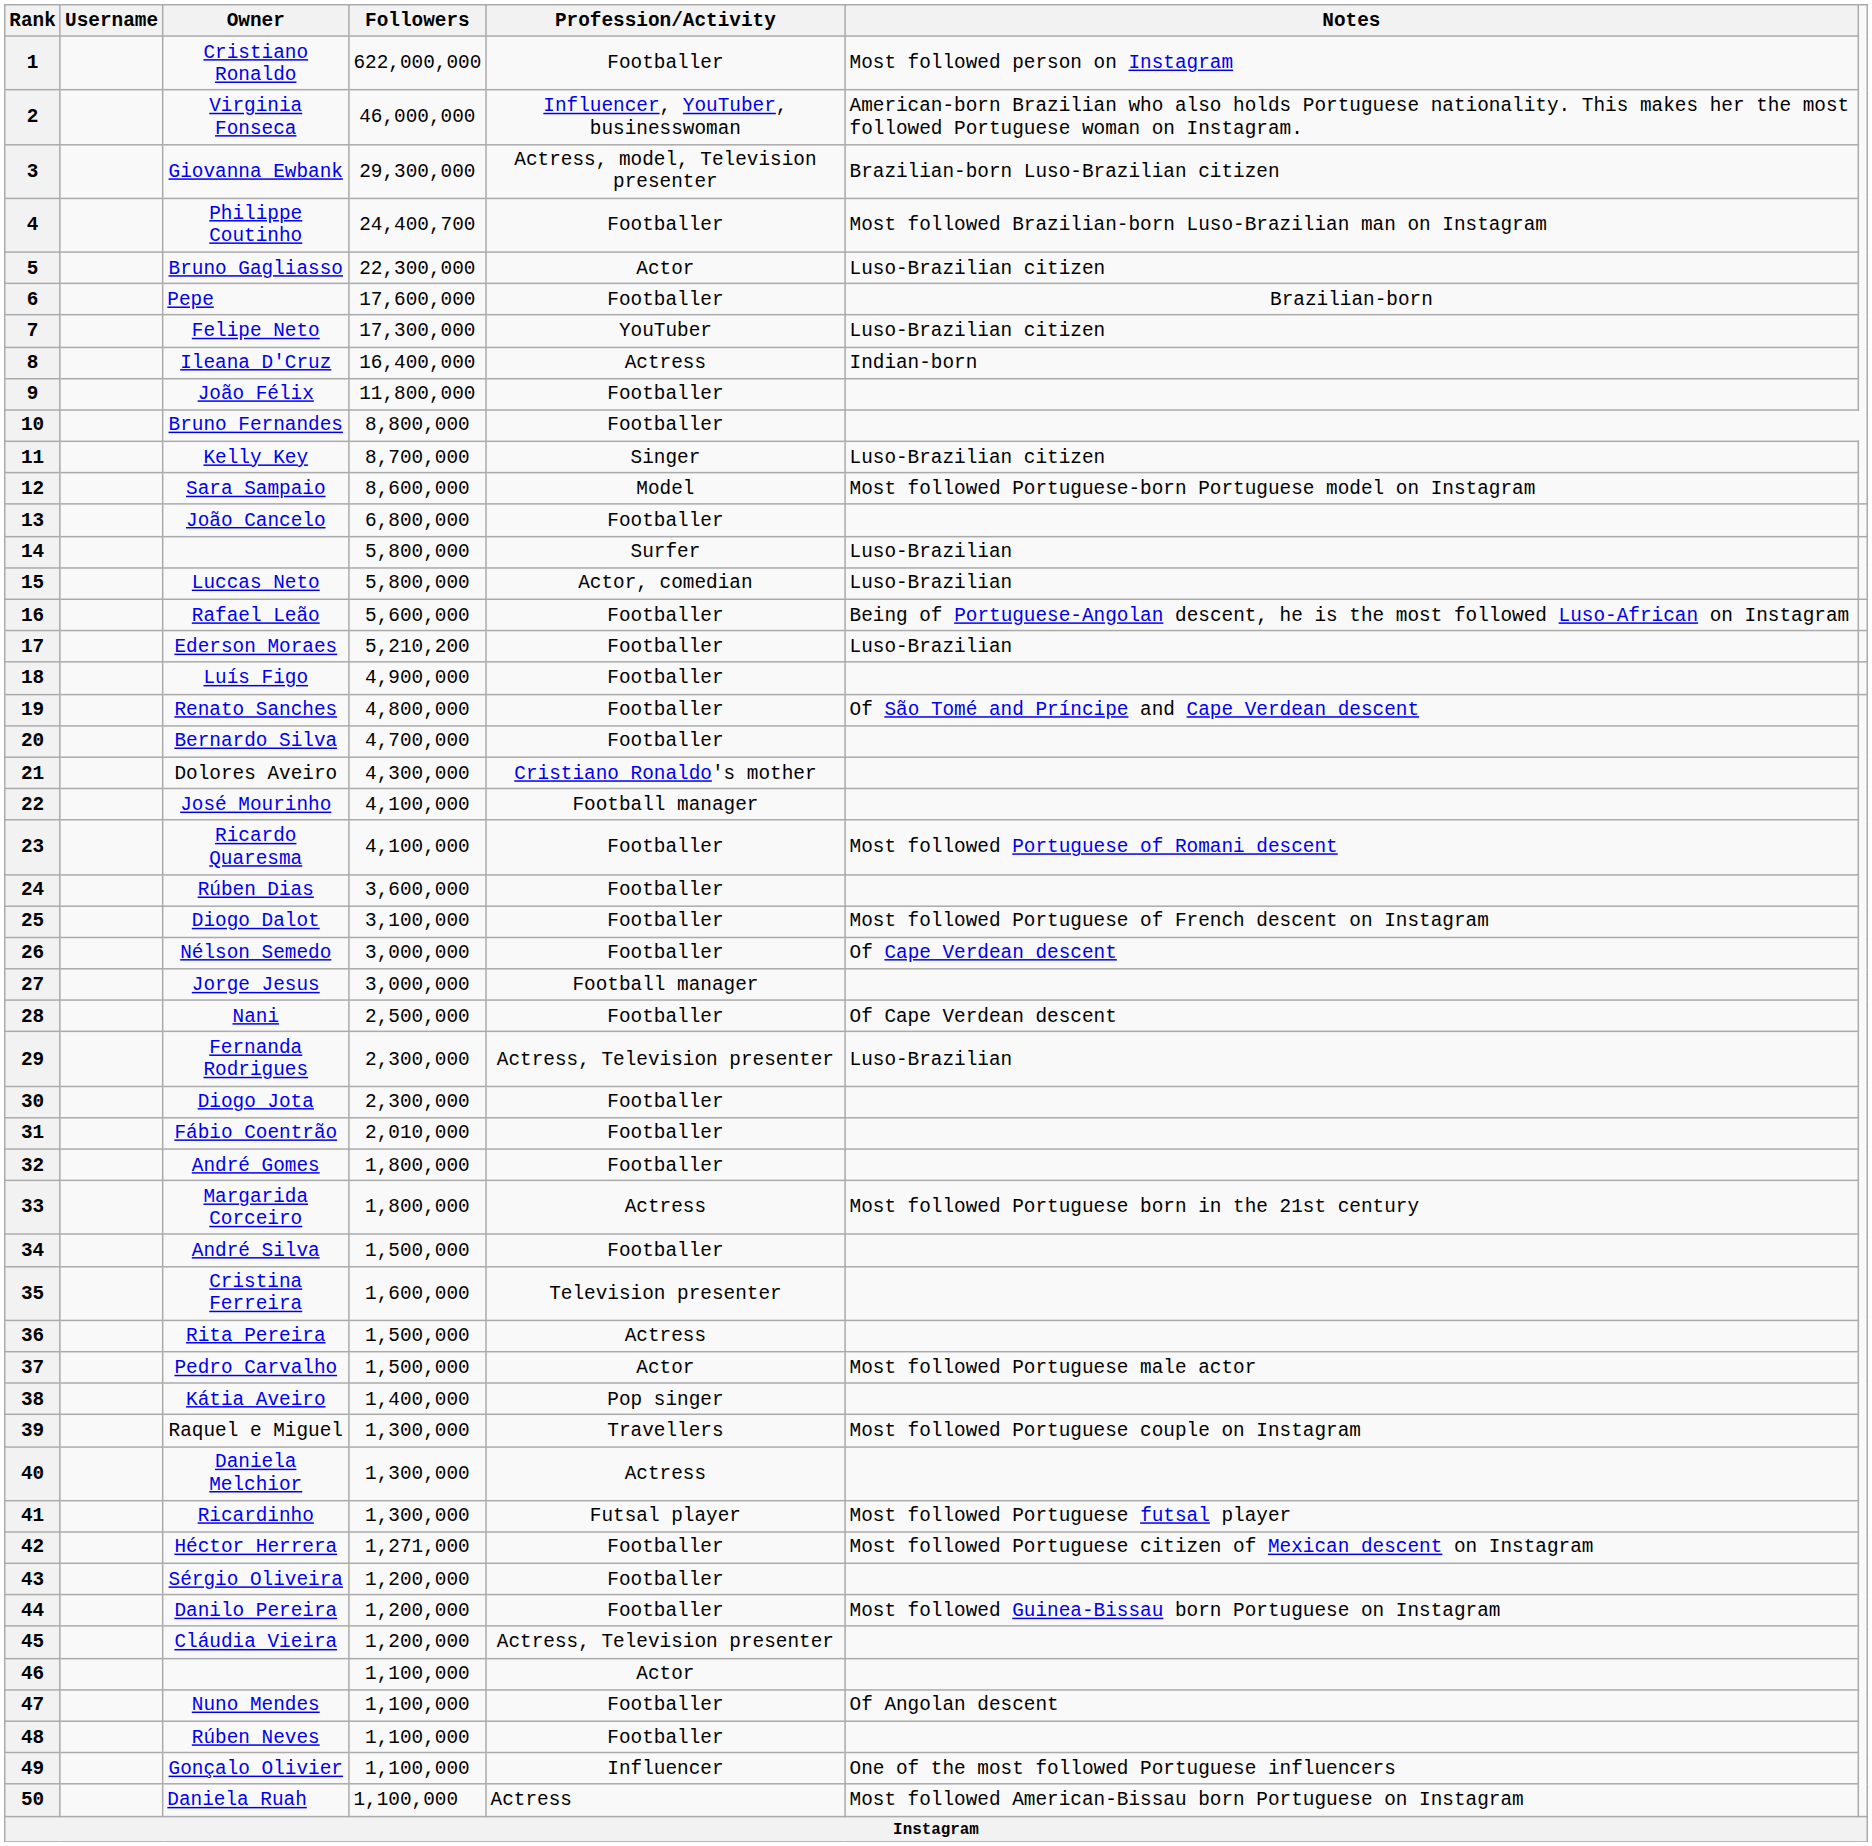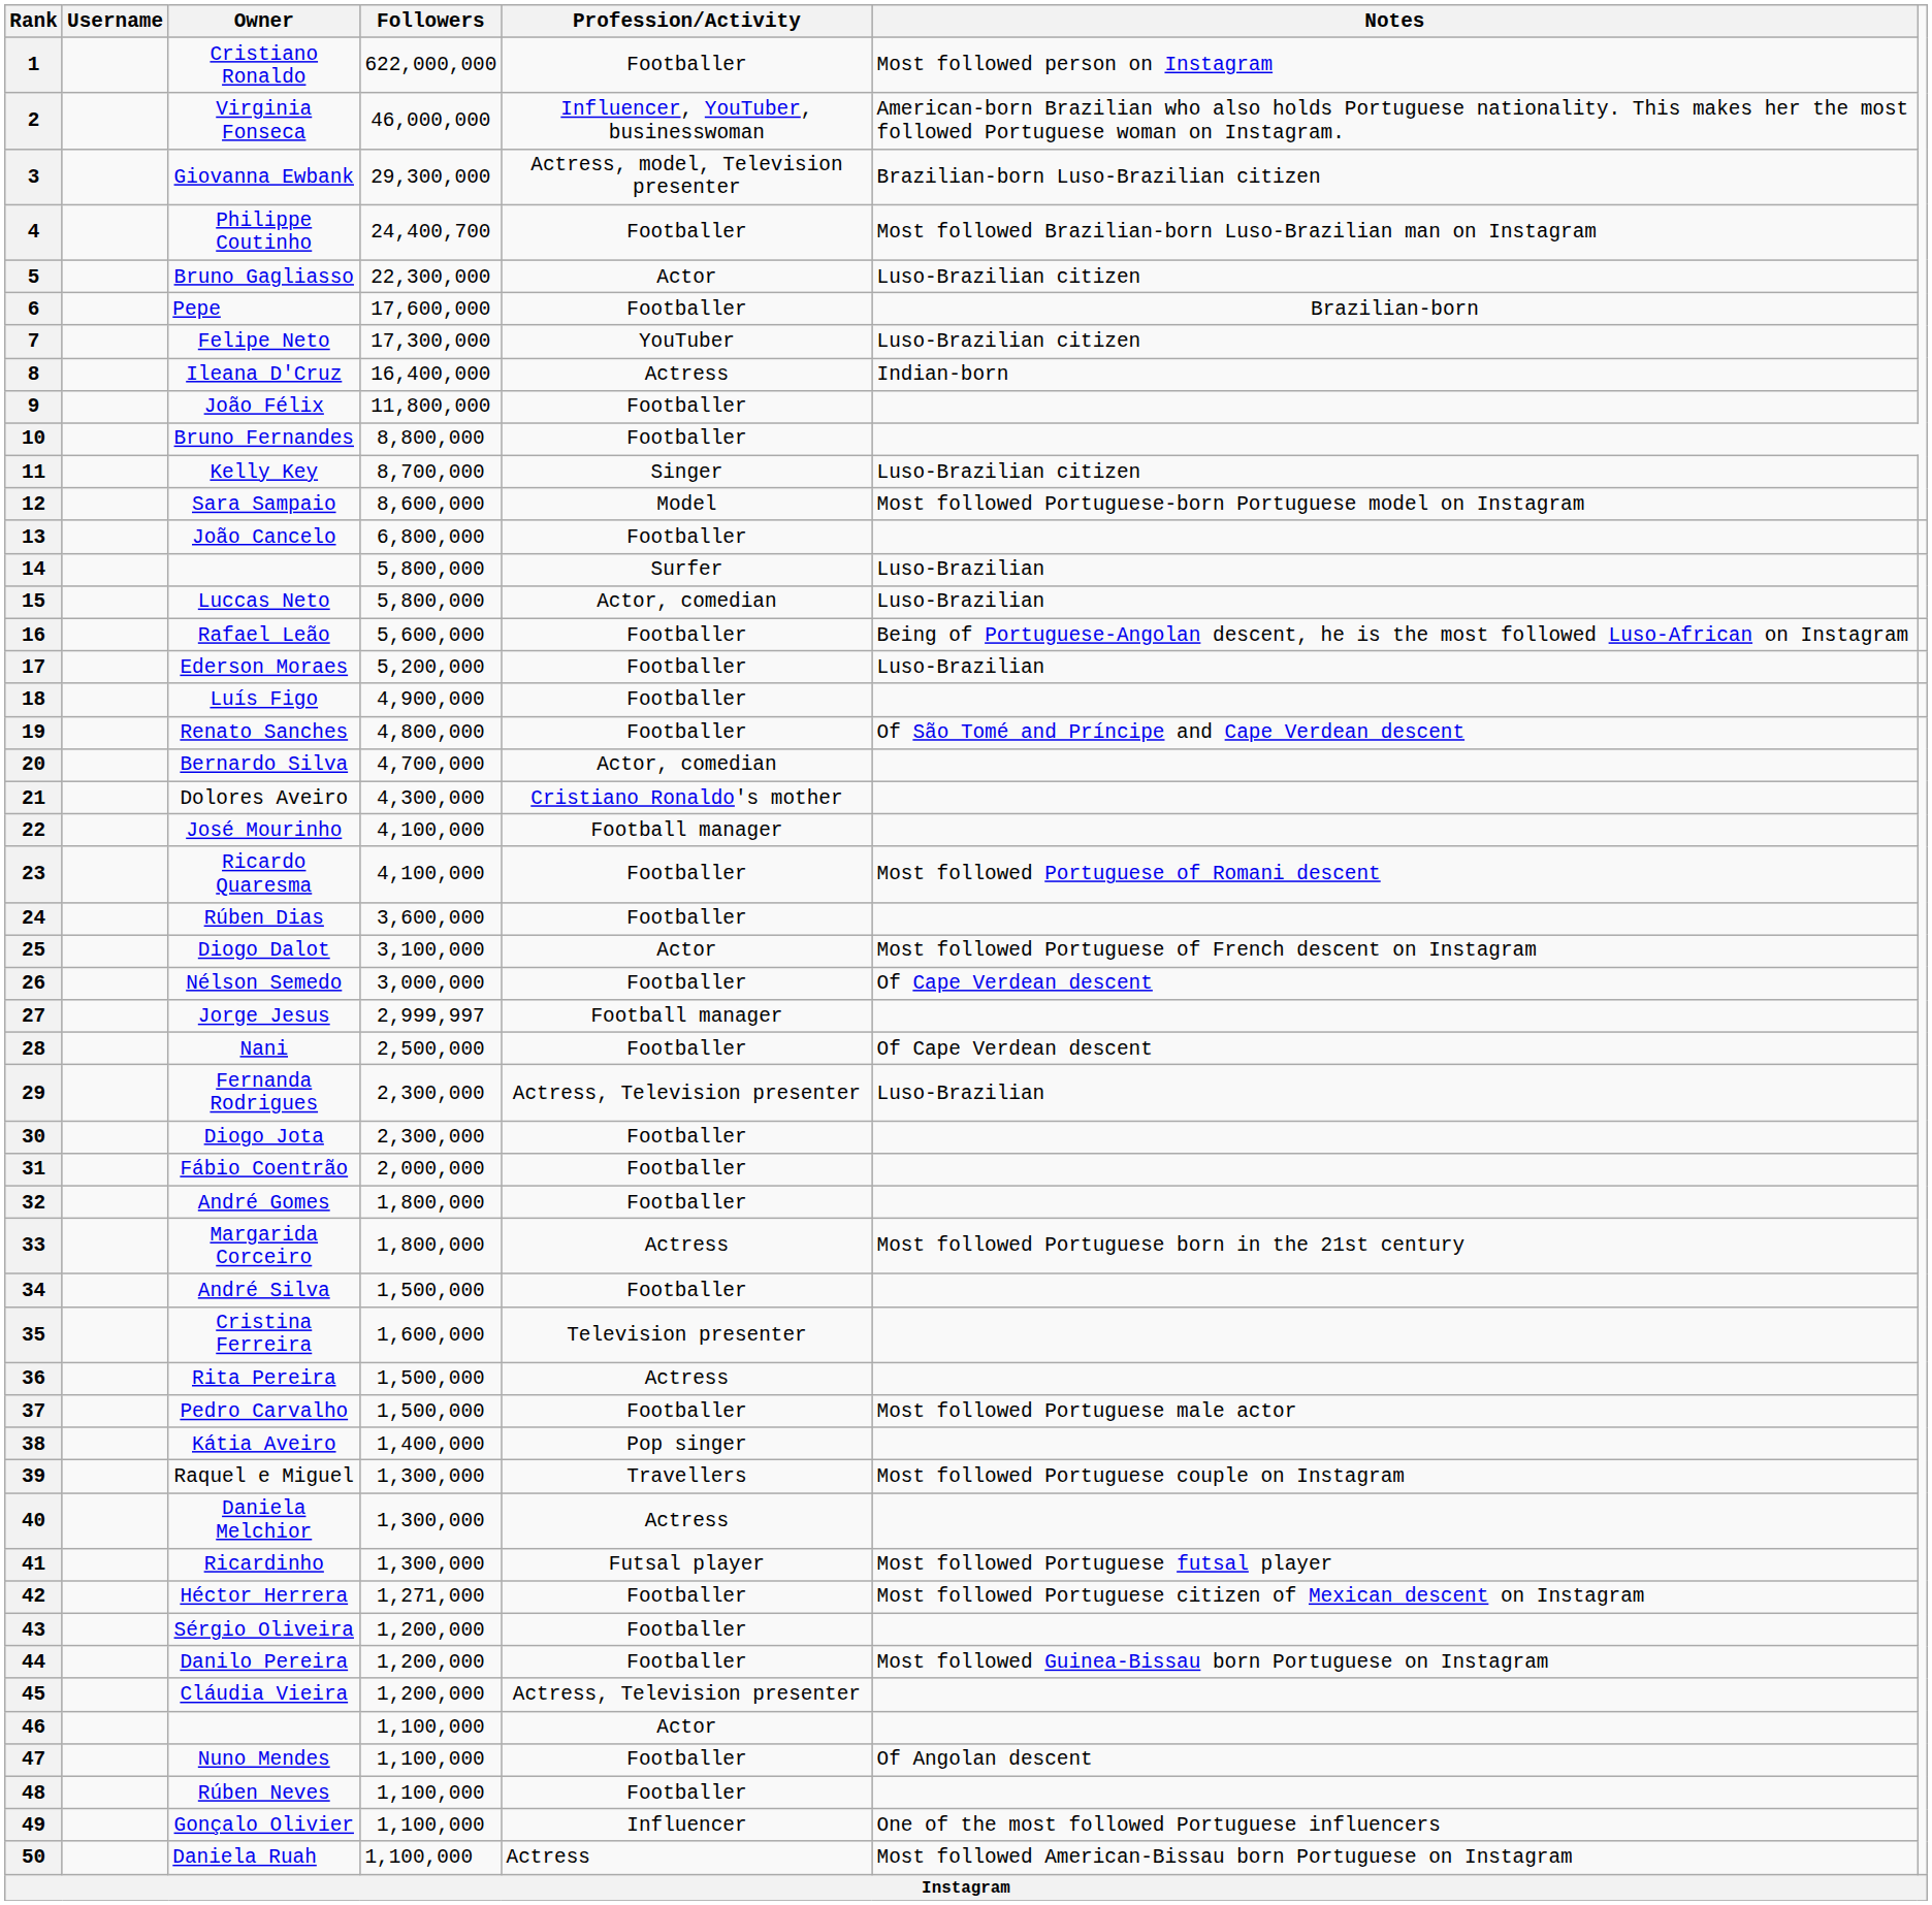17 | Followers: 5,210,200 -> 5,200,000
20 | Profession/Activity: Footballer -> Actor, comedian
25 | Profession/Activity: Footballer -> Actor
27 | Followers: 3,000,000 -> 2,999,997
31 | Followers: 2,010,000 -> 2,000,000
37 | Profession/Activity: Actor -> Footballer
